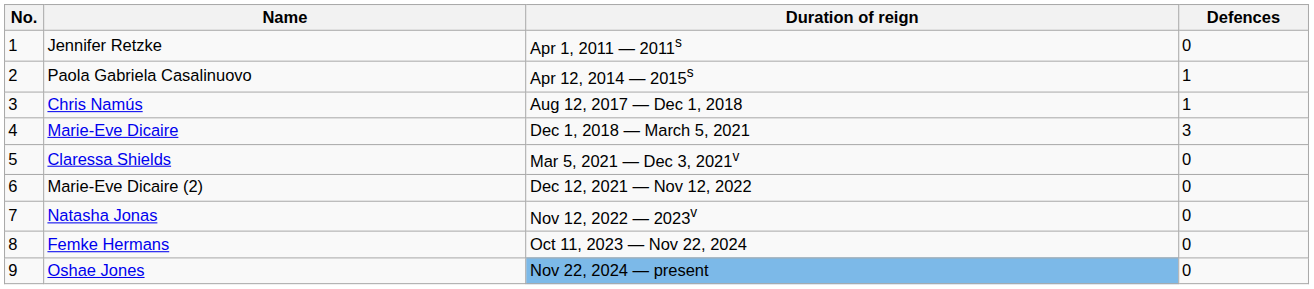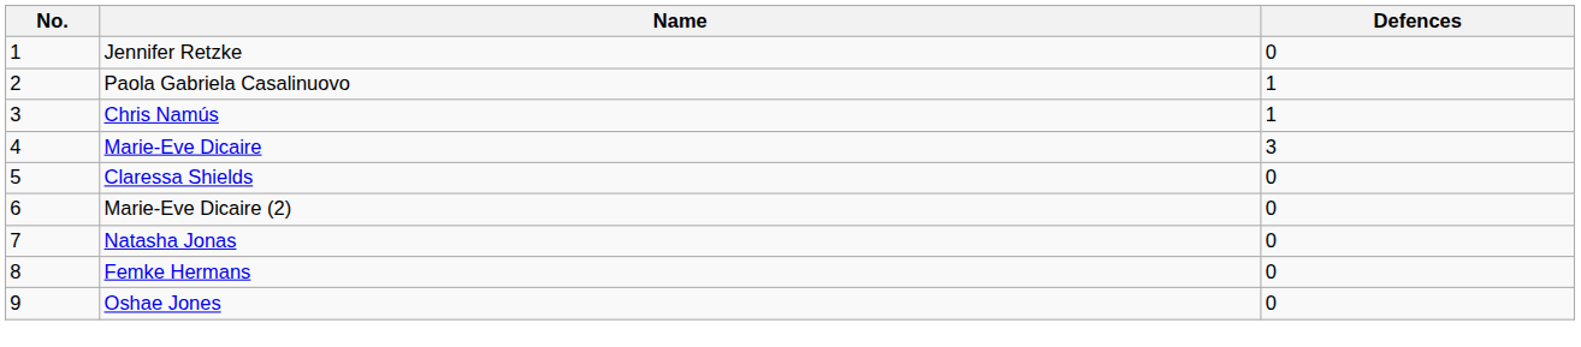- column: Duration of reign | Apr 1, 2011 — 2011s | Apr 12, 2014 — 2015s | Aug 12, 2017 — Dec 1, 2018 | Dec 1, 2018 — March 5, 2021 | Mar 5, 2021 — Dec 3, 2021v | Dec 12, 2021 — Nov 12, 2022 | Nov 12, 2022 — 2023v | Oct 11, 2023 — Nov 22, 2024 | Nov 22, 2024 — present
